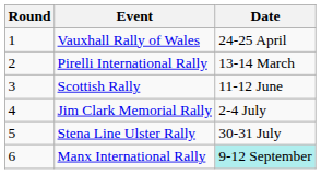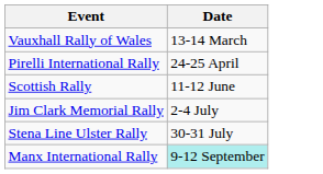- column: Round | 1 | 2 | 3 | 4 | 5 | 6
Vauxhall Rally of Wales | Date: 24-25 April -> 13-14 March
Pirelli International Rally | Date: 13-14 March -> 24-25 April
